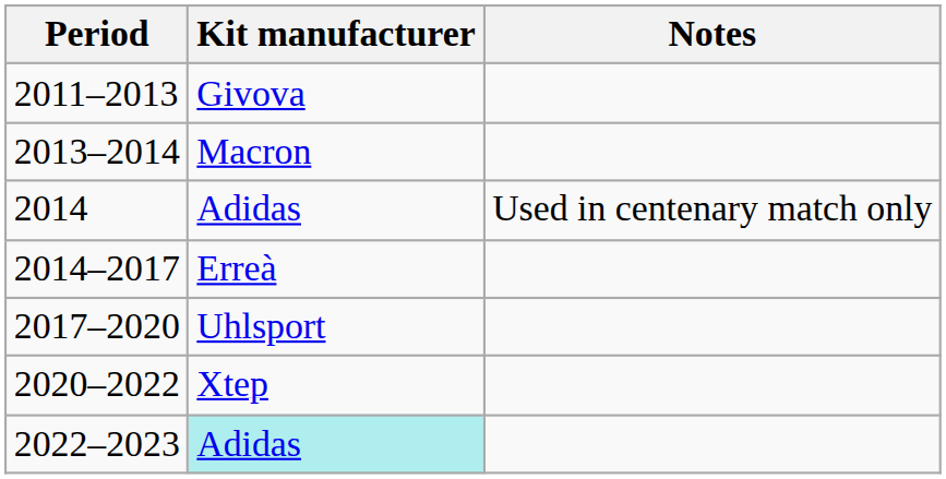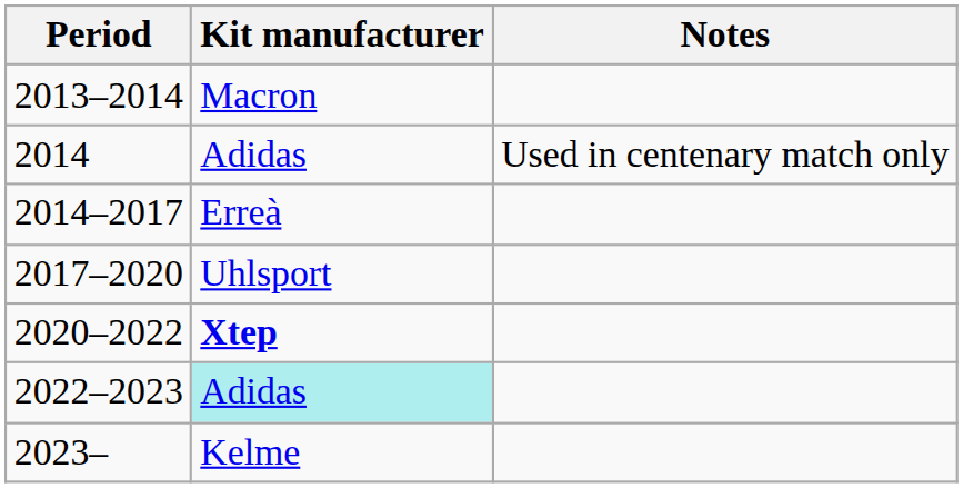- row: 2011–2013 | Givova
2020–2022 | Kit manufacturer: normal -> bold
+ row: 2023– | Kelme
